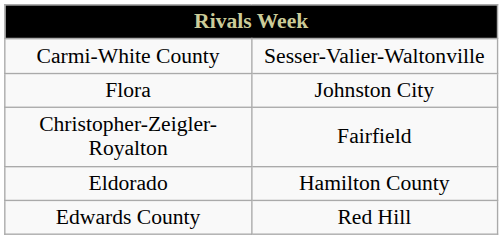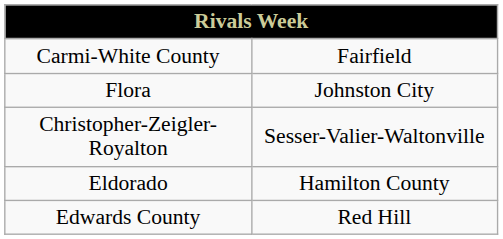Carmi-White County | column 2: Sesser-Valier-Waltonville -> Fairfield
Christopher-Zeigler-Royalton | column 2: Fairfield -> Sesser-Valier-Waltonville
